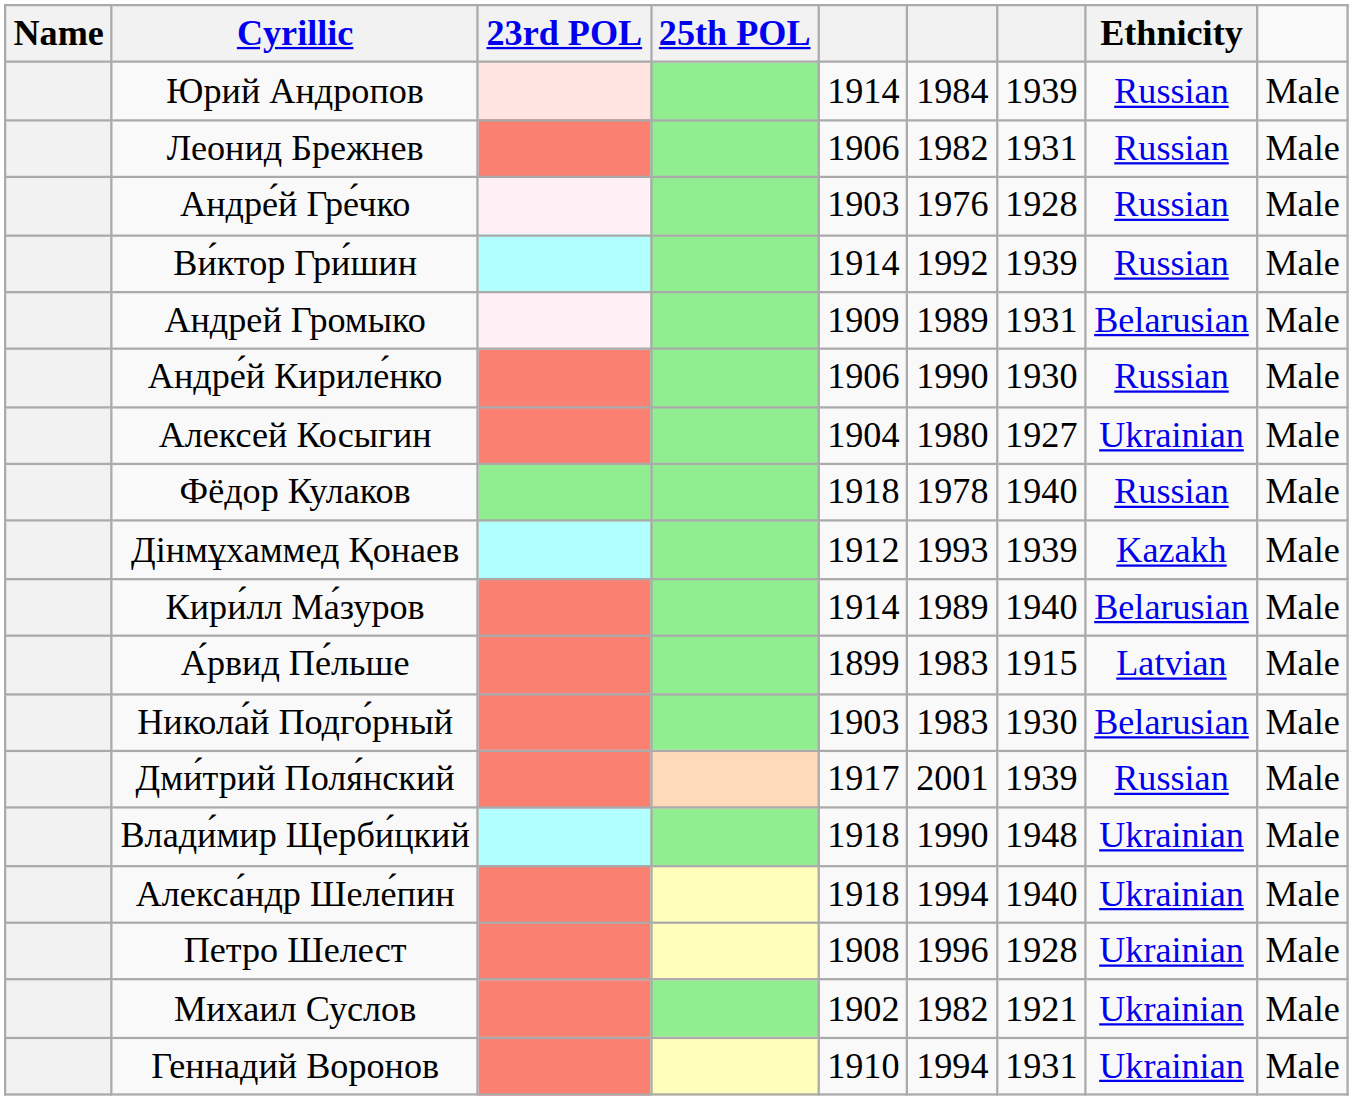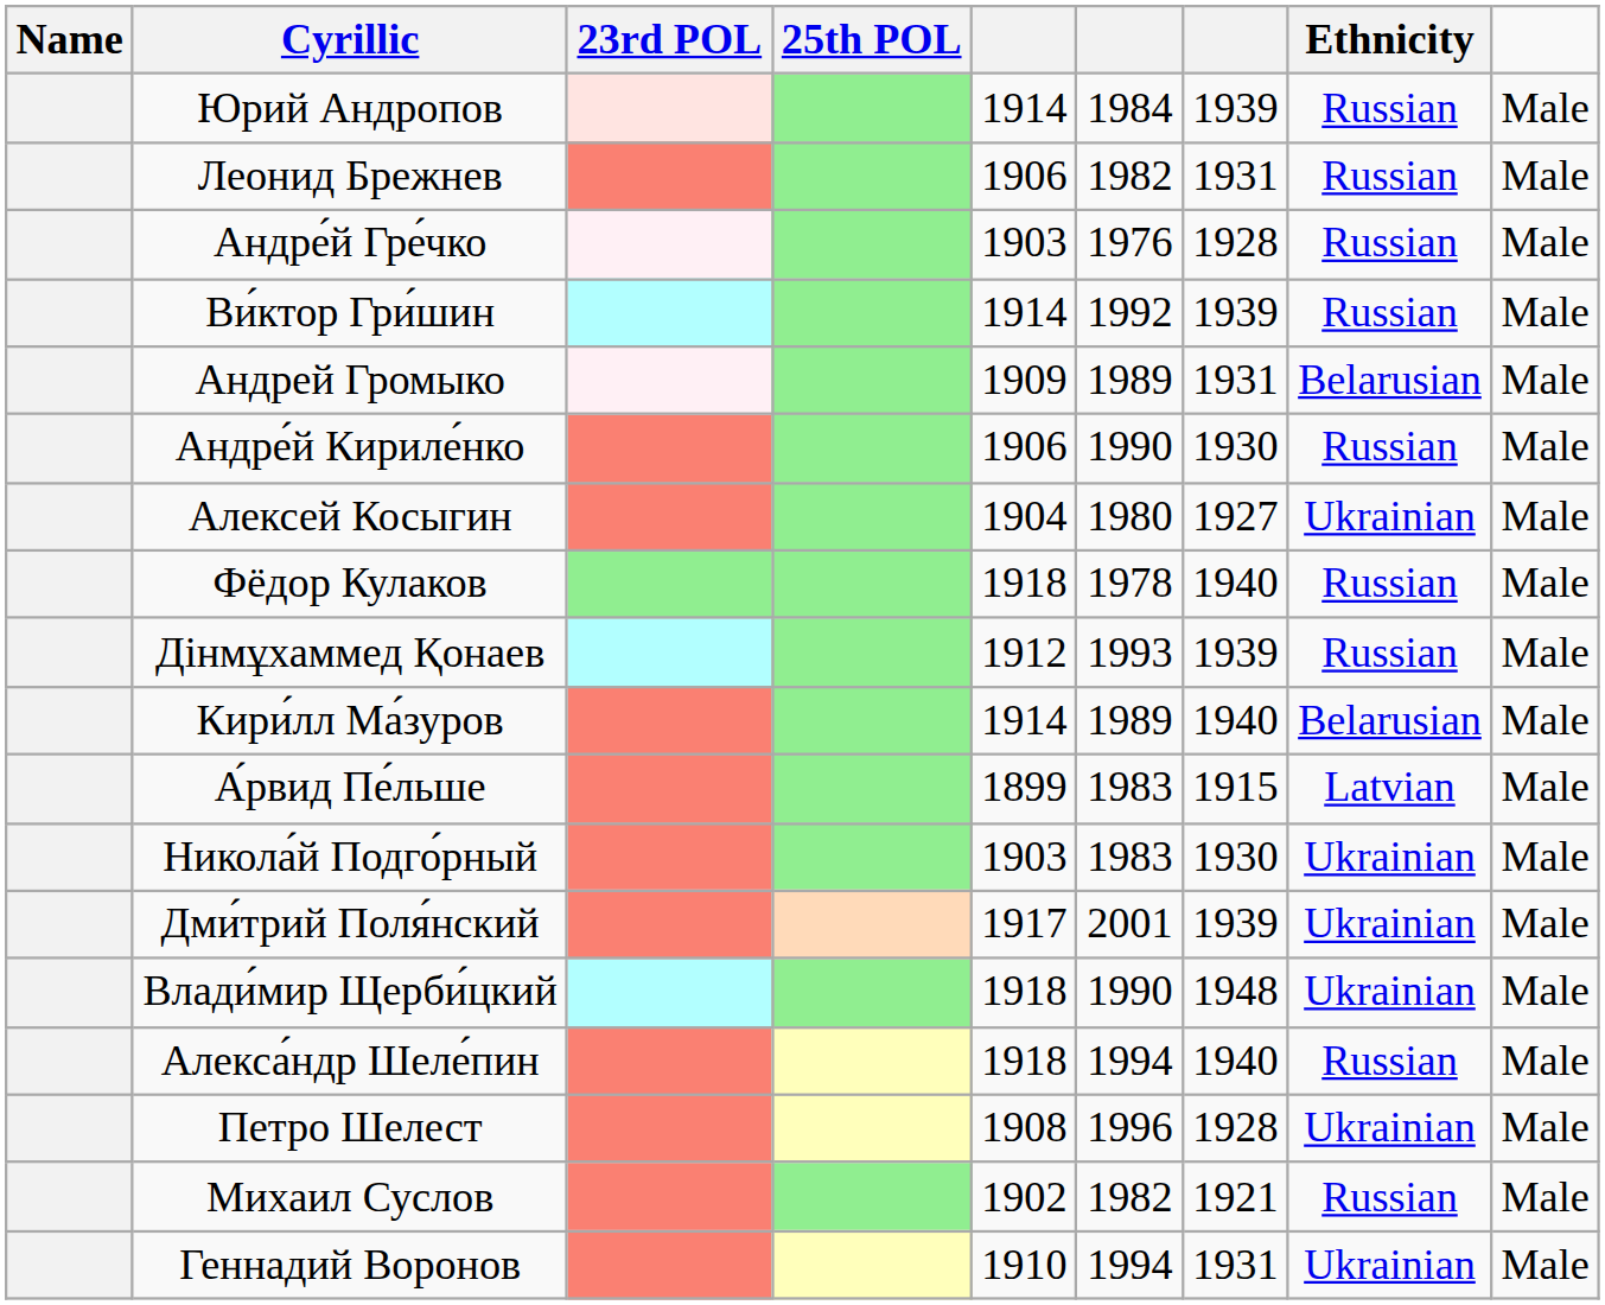Дінмұхаммед Қонаев | Ethnicity: Kazakh -> Russian
Никола́й Подго́рный | Ethnicity: Belarusian -> Ukrainian
Дми́трий Поля́нский | Ethnicity: Russian -> Ukrainian
Алекса́ндр Шеле́пин | Ethnicity: Ukrainian -> Russian
Михаил Суслов | Ethnicity: Ukrainian -> Russian
